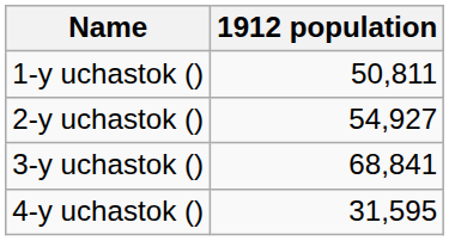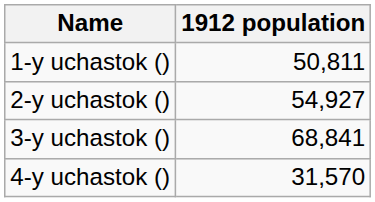4-y uchastok () | 1912 population: 31,595 -> 31,570
